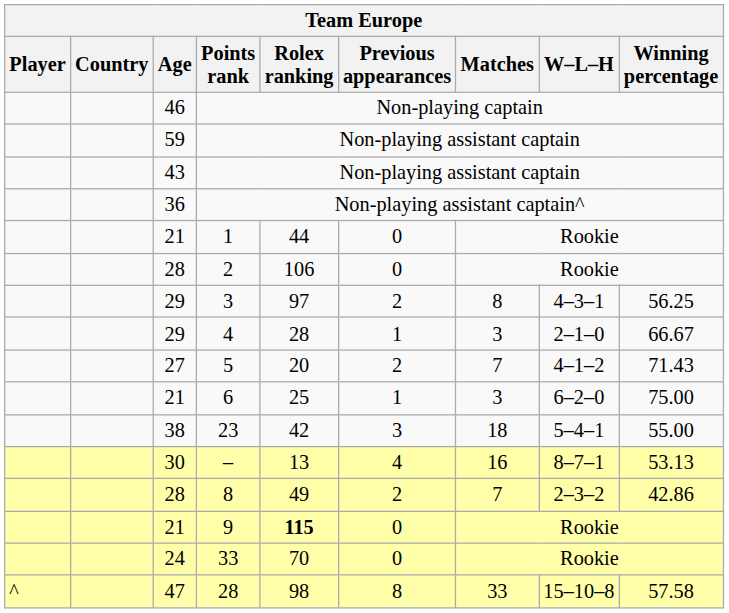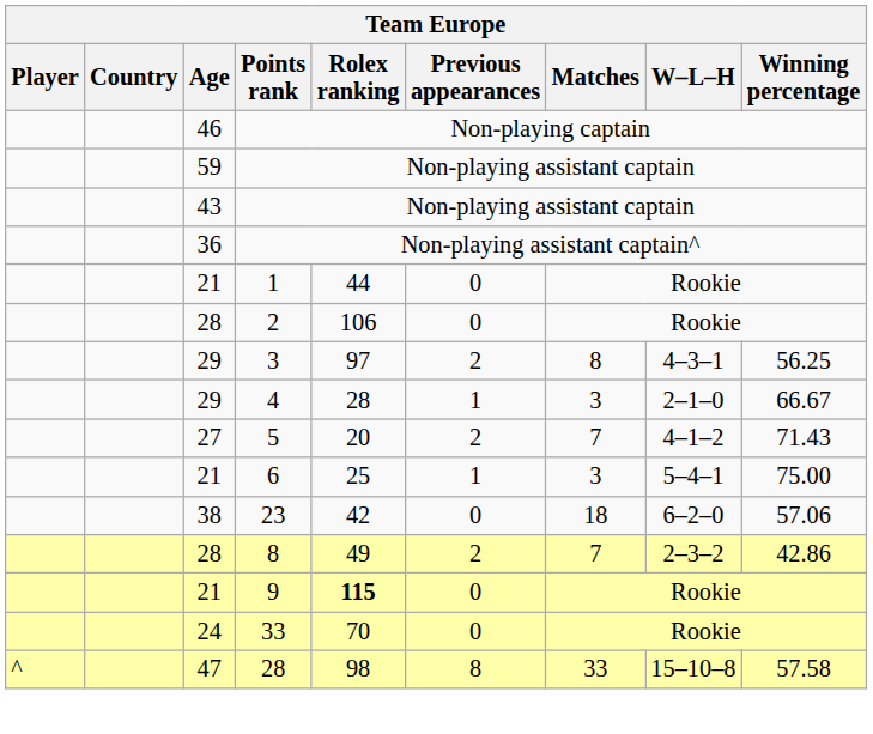6 | W–L–H: 6–2–0 -> 5–4–1
23 | Previous appearances: 3 -> 0
23 | W–L–H: 5–4–1 -> 6–2–0
23 | Winning percentage: 55.00 -> 57.06
- row: 30 | – | 13 | 4 | 16 | 8–7–1 | 53.13
